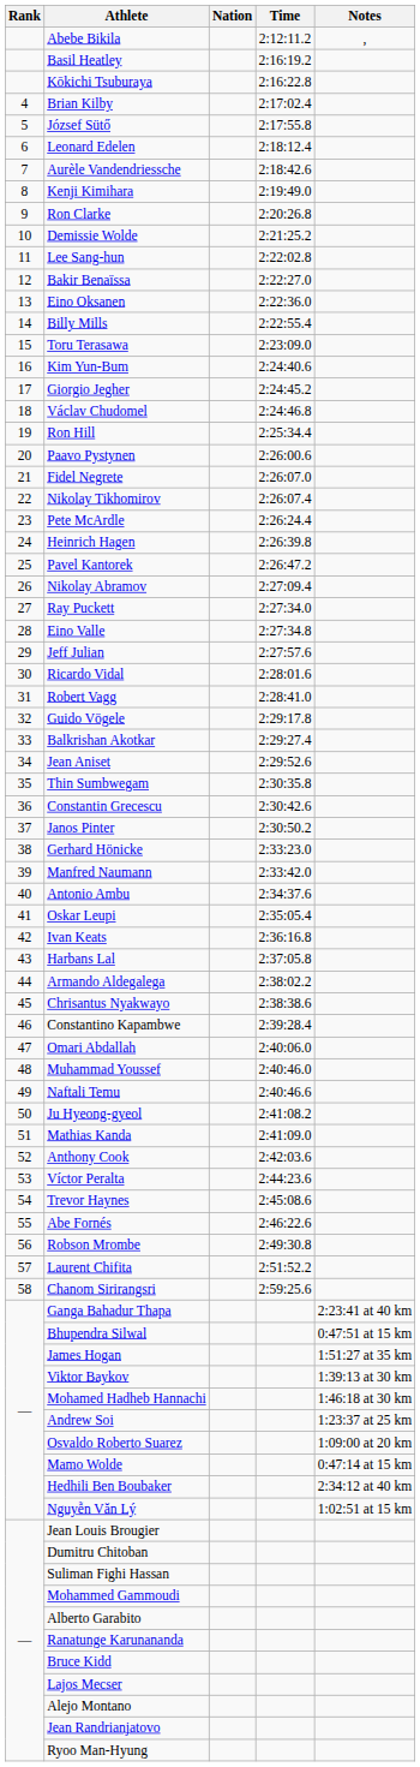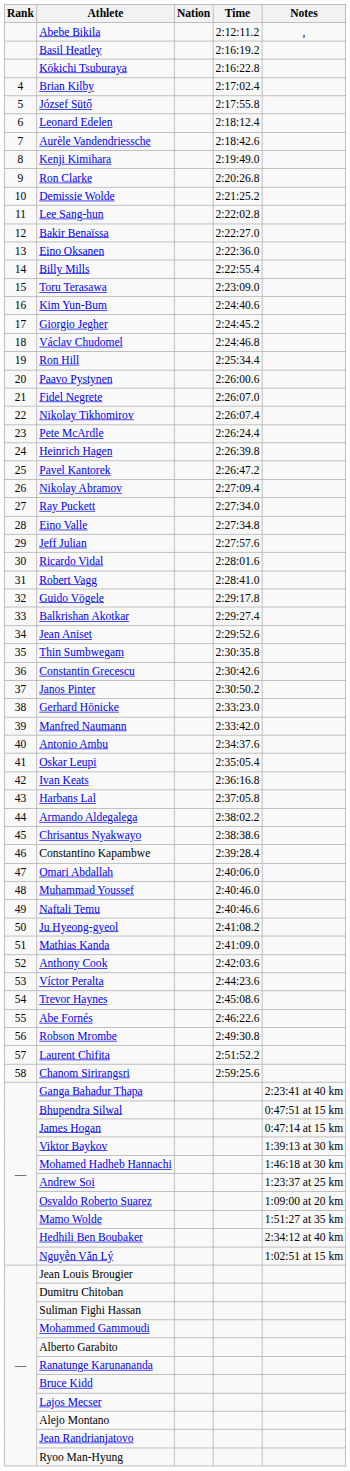James Hogan | Notes: 1:51:27 at 35 km -> 0:47:14 at 15 km
Mamo Wolde | Notes: 0:47:14 at 15 km -> 1:51:27 at 35 km
